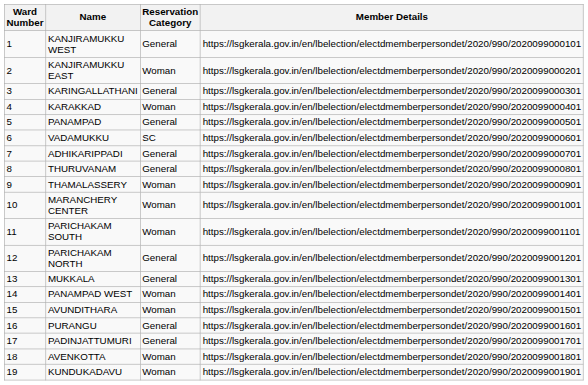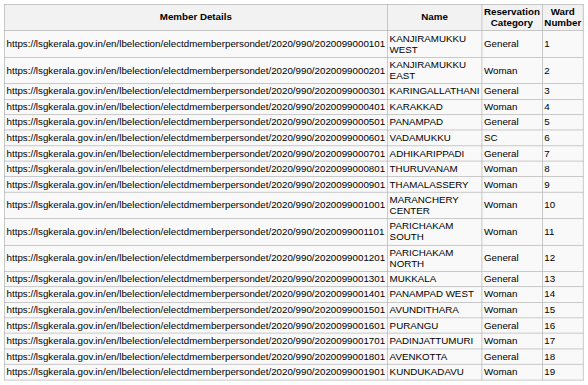columns swapped: Ward Number <-> Member Details
THURUVANAM | Reservation Category: General -> Woman
PADINJATTUMURI | Reservation Category: General -> Woman
AVENKOTTA | Reservation Category: Woman -> General
